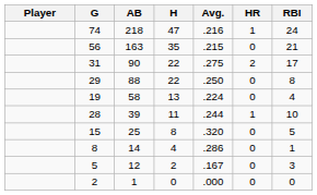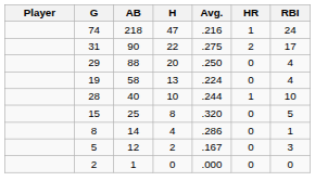- row: 56 | 163 | 35 | .215 | 0 | 21
29 | H: 22 -> 20
29 | RBI: 8 -> 4
28 | AB: 39 -> 40
28 | H: 11 -> 10
